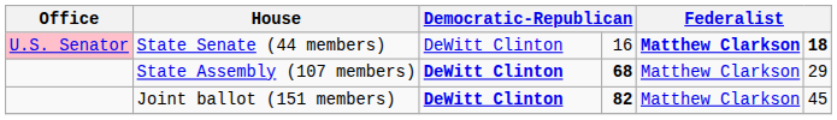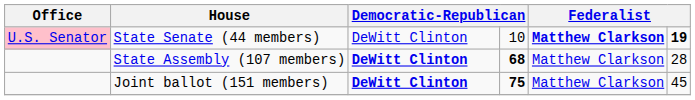State Senate (44 members) | column 4: 16 -> 10
State Senate (44 members) | column 6: 18 -> 19
State Assembly (107 members) | column 6: 29 -> 28
Joint ballot (151 members) | column 4: 82 -> 75
